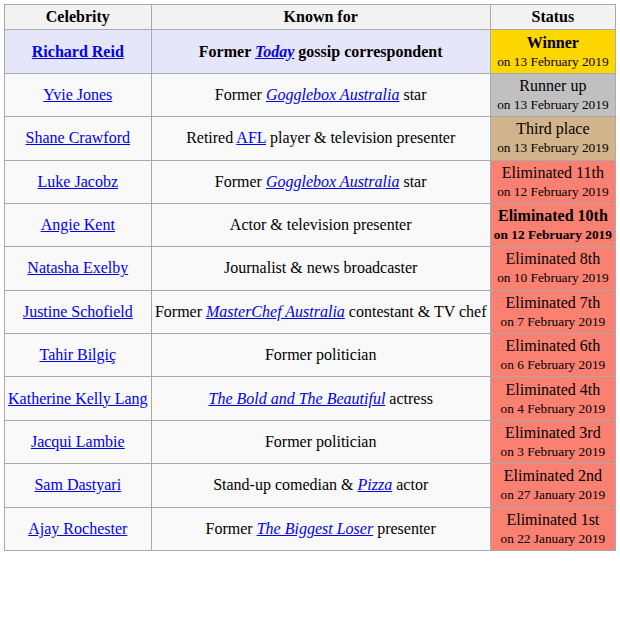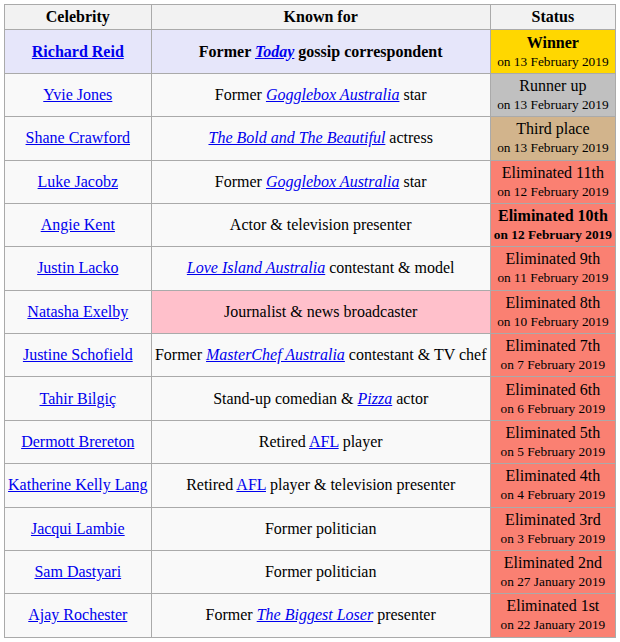Shane Crawford | Known for: Retired AFL player & television presenter -> The Bold and The Beautiful actress
+ row: Justin Lacko | Love Island Australia contestant & model | Eliminated 9th on 11 February 2019
Natasha Exelby | Known for: no background -> pink background
Tahir Bilgiç | Known for: Former politician -> Stand-up comedian & Pizza actor
+ row: Dermott Brereton | Retired AFL player | Eliminated 5th on 5 February 2019
Katherine Kelly Lang | Known for: The Bold and The Beautiful actress -> Retired AFL player & television presenter
Sam Dastyari | Known for: Stand-up comedian & Pizza actor -> Former politician
